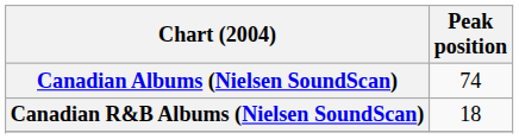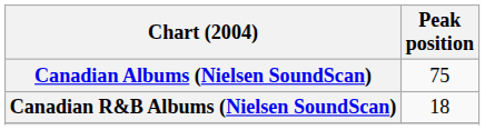Canadian Albums (Nielsen SoundScan) | Peak position: 74 -> 75
